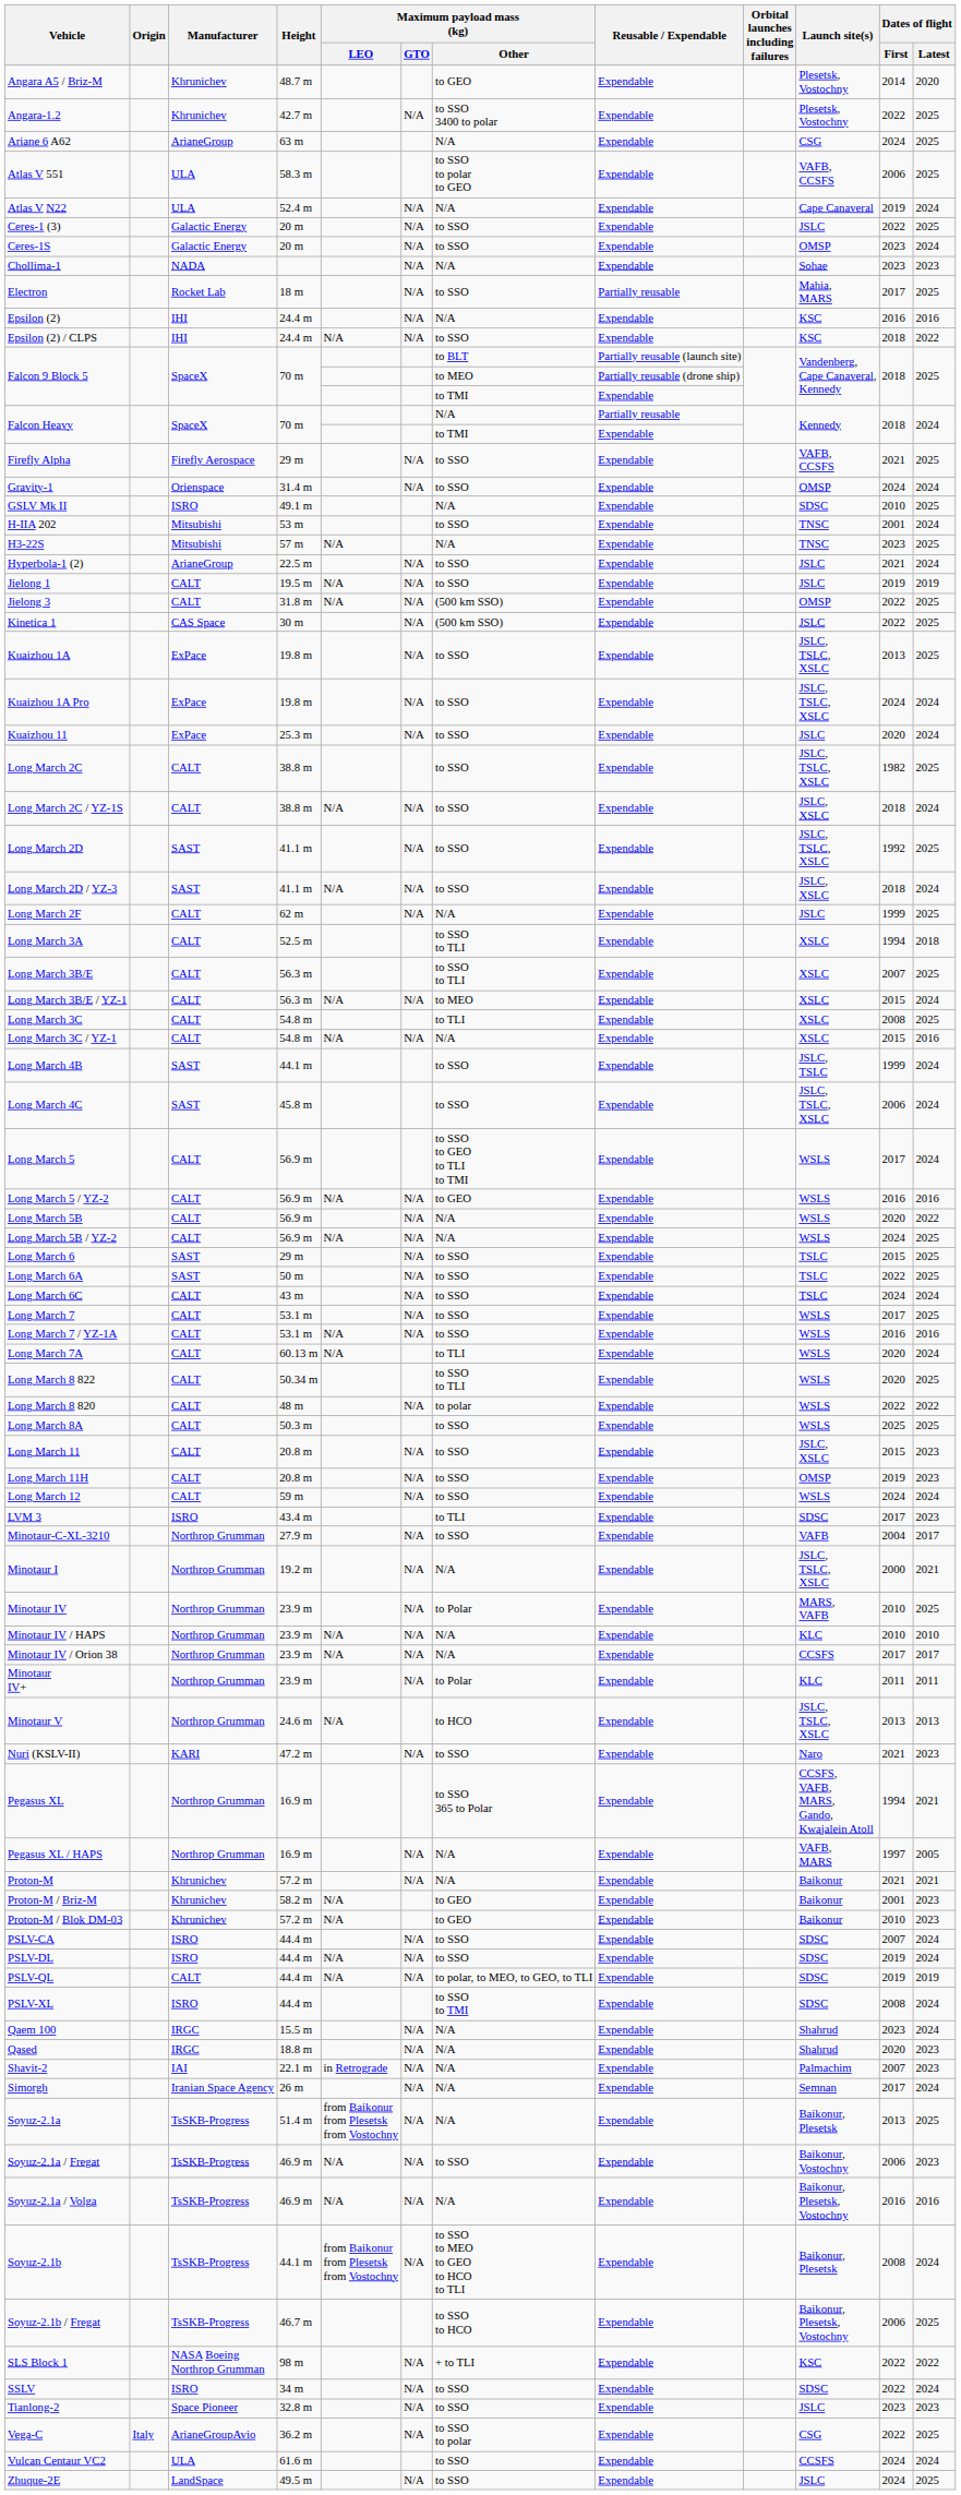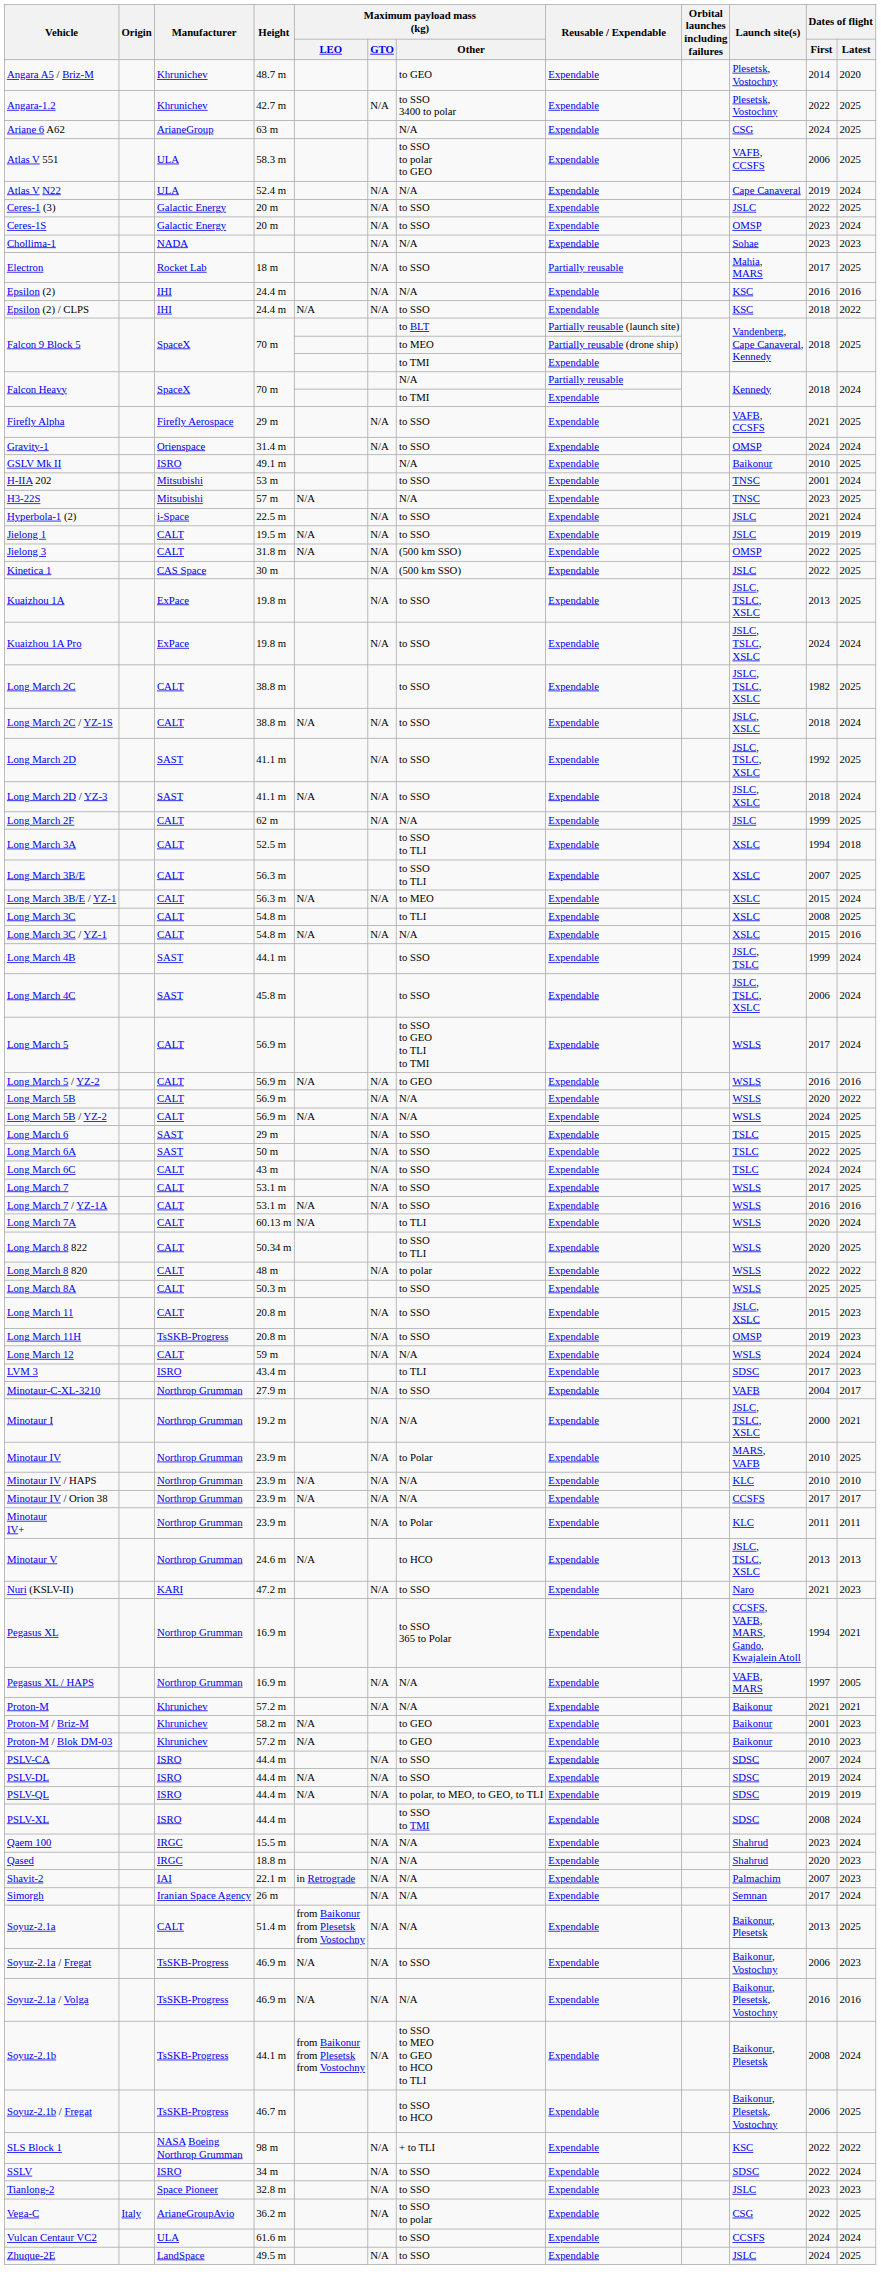GSLV Mk II | Launch site(s): SDSC -> Baikonur
Hyperbola-1 (2) | Manufacturer: ArianeGroup -> i-Space
- row: Kuaizhou 11 | ExPace | 25.3 m | N/A | to SSO | Expendable | JSLC | 2020 | 2024
Long March 11H | Manufacturer: CALT -> TsSKB-Progress
Long March 12 | Maximum payload mass (kg) / Other: to SSO -> N/A
PSLV-QL | Manufacturer: CALT -> ISRO
Soyuz-2.1a | Manufacturer: TsSKB-Progress -> CALT
